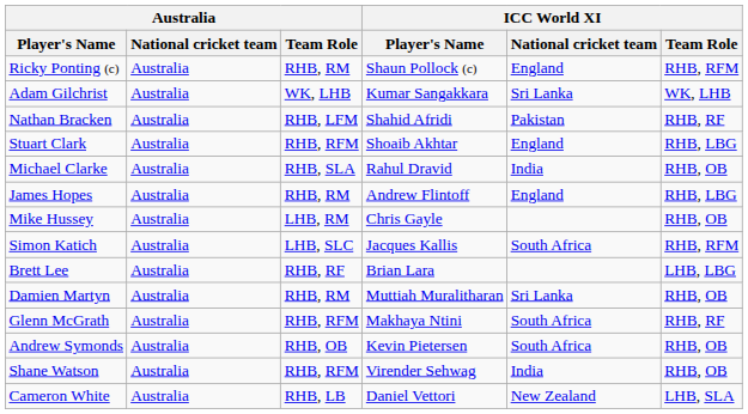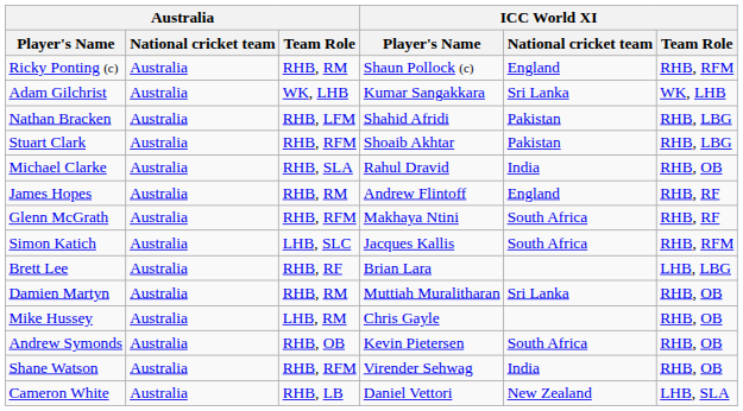Nathan Bracken | ICC World XI / Team Role: RHB, RF -> RHB, LBG
Stuart Clark | ICC World XI / National cricket team: England -> Pakistan
James Hopes | ICC World XI / Team Role: RHB, LBG -> RHB, RF
rows swapped: Mike Hussey <-> Glenn McGrath
